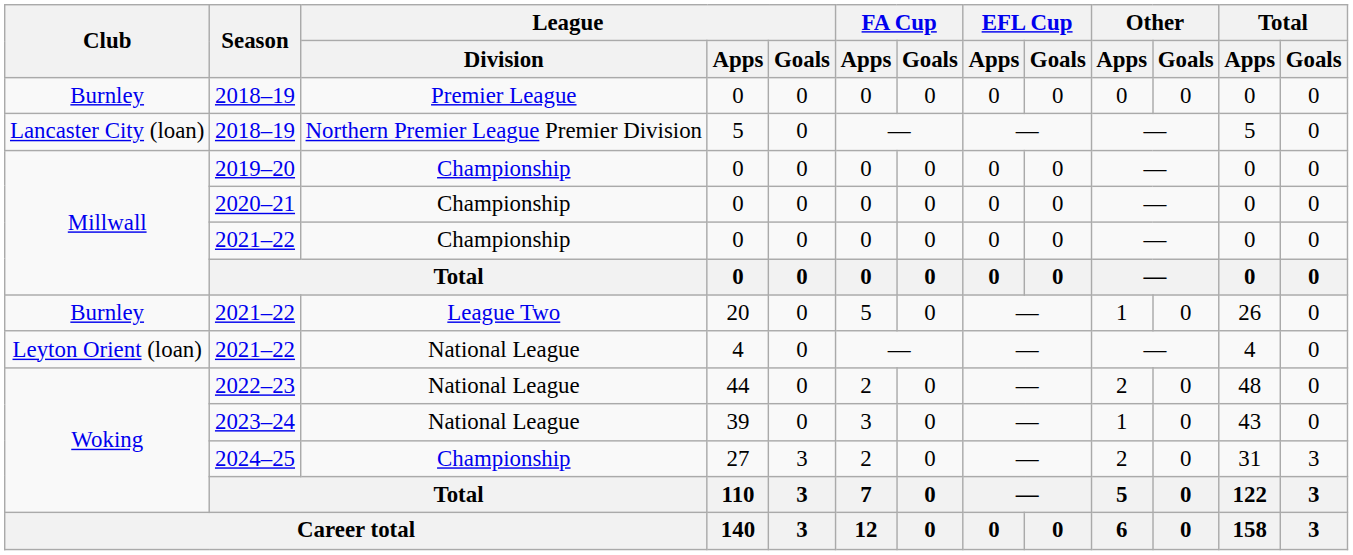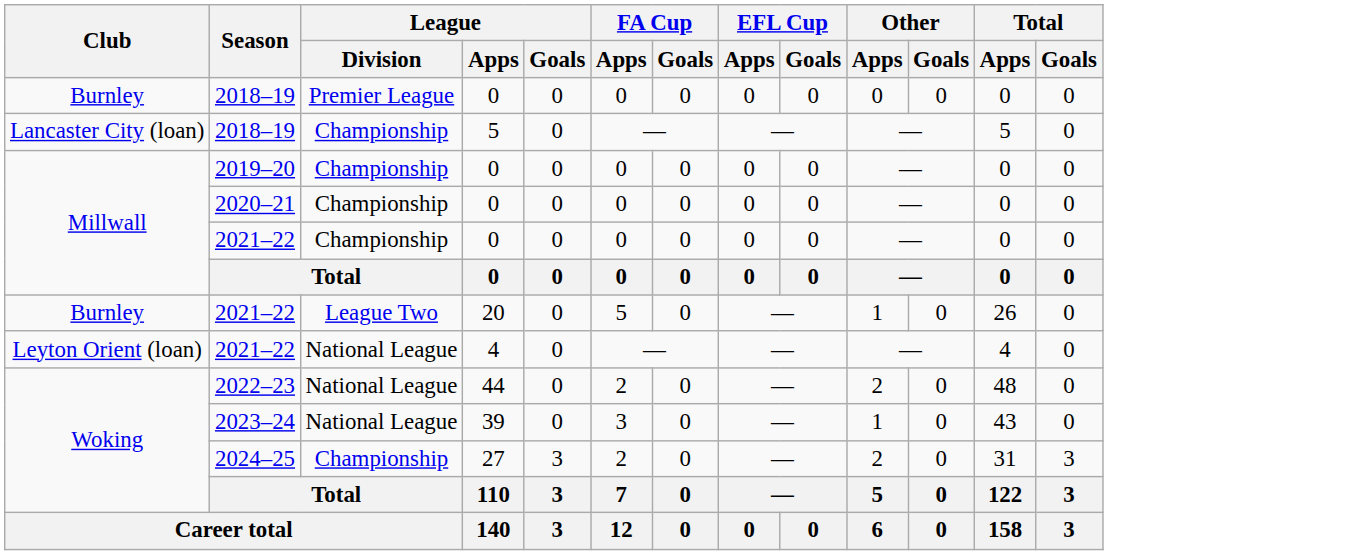2018–19 / 5 | League / Division: Northern Premier League Premier Division -> Championship
